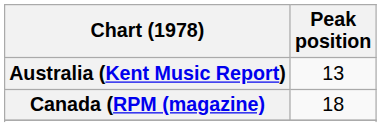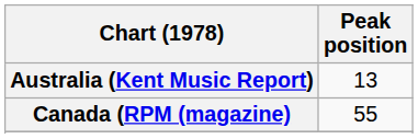Canada (RPM (magazine) | Peak position: 18 -> 55
